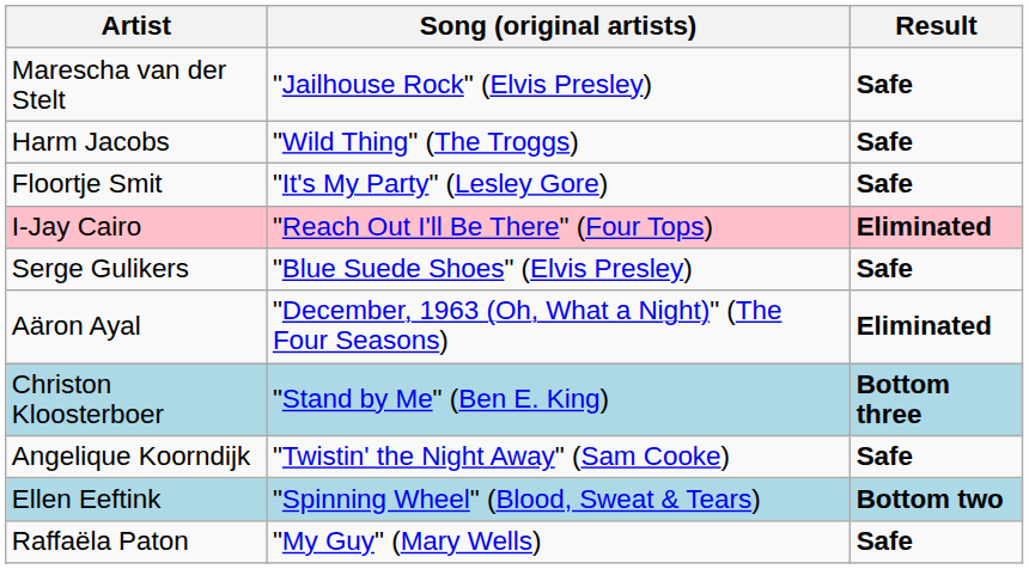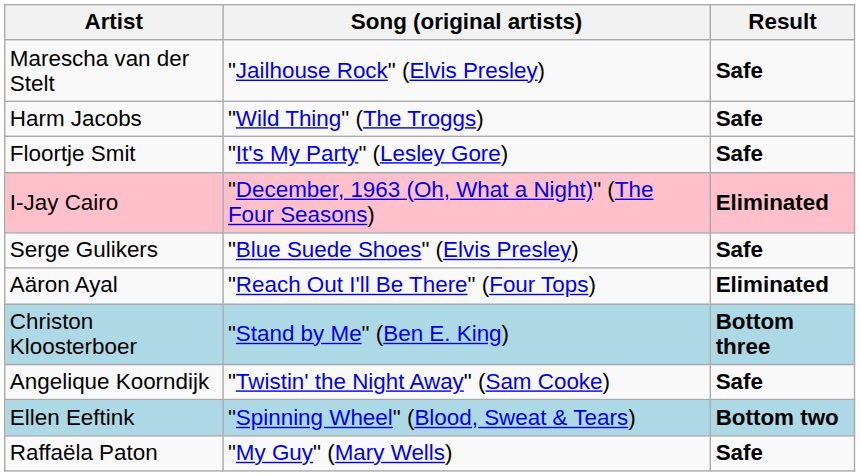I-Jay Cairo | Song (original artists): "Reach Out I'll Be There" (Four Tops) -> "December, 1963 (Oh, What a Night)" (The Four Seasons)
Aäron Ayal | Song (original artists): "December, 1963 (Oh, What a Night)" (The Four Seasons) -> "Reach Out I'll Be There" (Four Tops)
